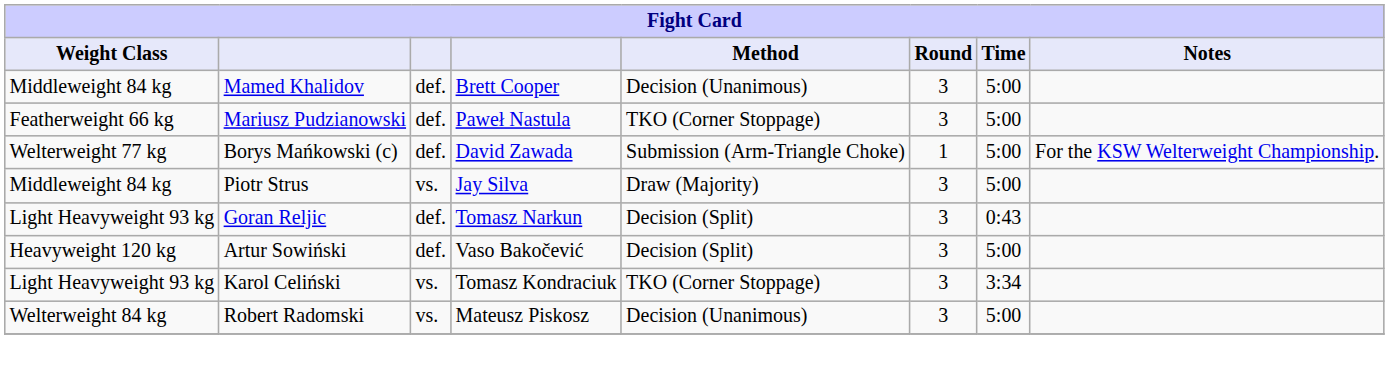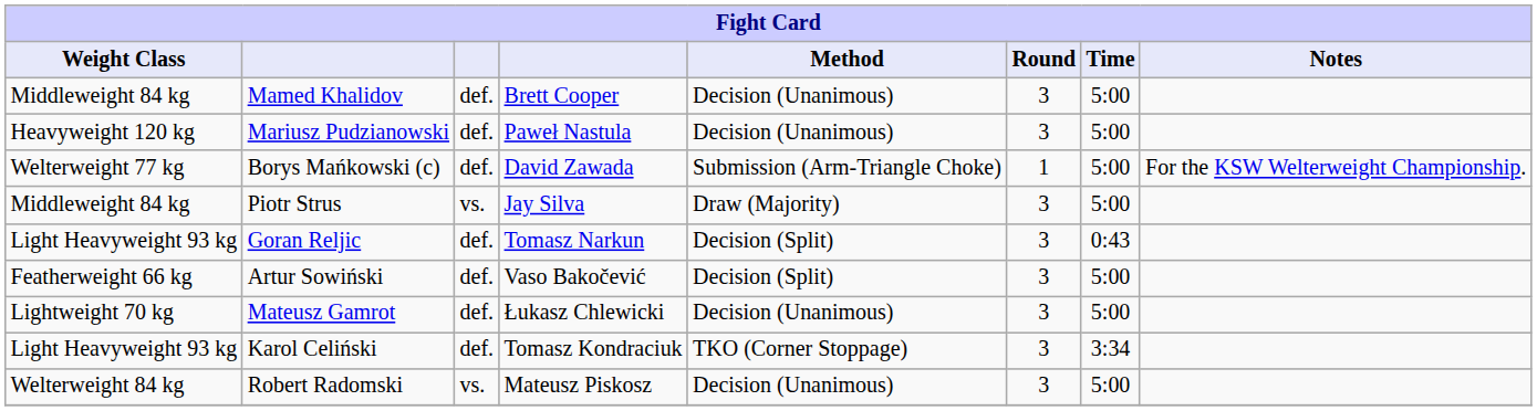Mariusz Pudzianowski | Weight Class: Featherweight 66 kg -> Heavyweight 120 kg
Mariusz Pudzianowski | Method: TKO (Corner Stoppage) -> Decision (Unanimous)
Artur Sowiński | Weight Class: Heavyweight 120 kg -> Featherweight 66 kg
+ row: Lightweight 70 kg | Mateusz Gamrot | def. | Łukasz Chlewicki | Decision (Unanimous) | 3 | 5:00
Karol Celiński | column 3: vs. -> def.
